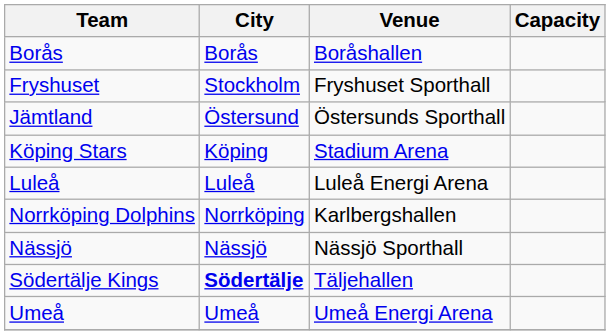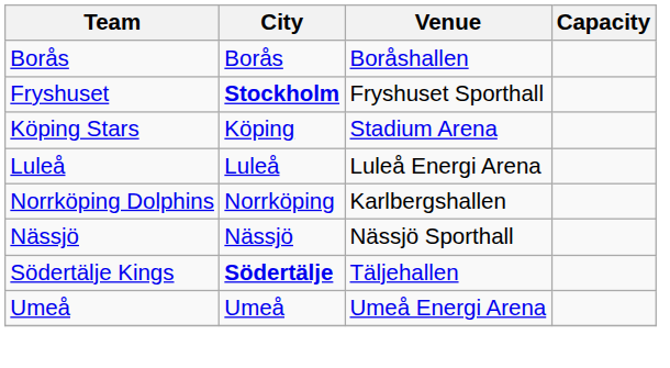Fryshuset | City: normal -> bold
- row: Jämtland | Östersund | Östersunds Sporthall
